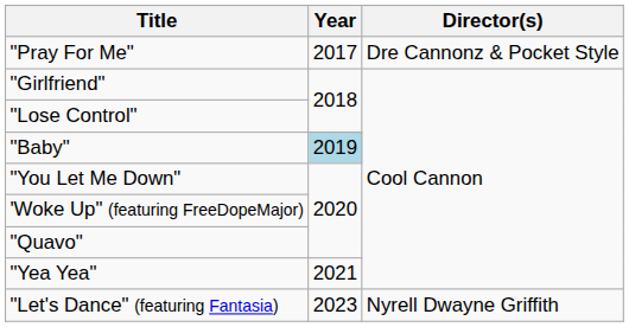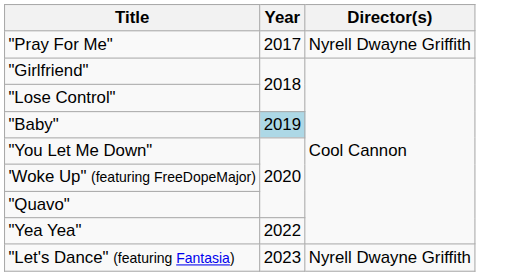"Pray For Me" | Director(s): Dre Cannonz & Pocket Style -> Nyrell Dwayne Griffith
"Yea Yea" | Year: 2021 -> 2022
